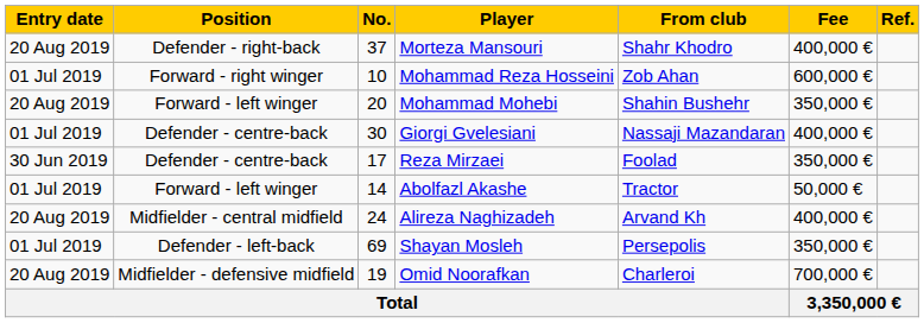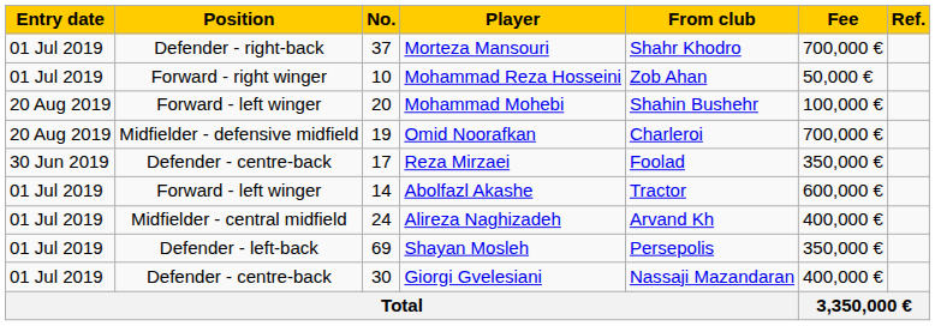Morteza Mansouri | Entry date: 20 Aug 2019 -> 01 Jul 2019
Morteza Mansouri | Fee: 400,000 € -> 700,000 €
Mohammad Reza Hosseini | Fee: 600,000 € -> 50,000 €
Mohammad Mohebi | Fee: 350,000 € -> 100,000 €
rows swapped: Giorgi Gvelesiani <-> Omid Noorafkan
Abolfazl Akashe | Fee: 50,000 € -> 600,000 €
Alireza Naghizadeh | Entry date: 20 Aug 2019 -> 01 Jul 2019
